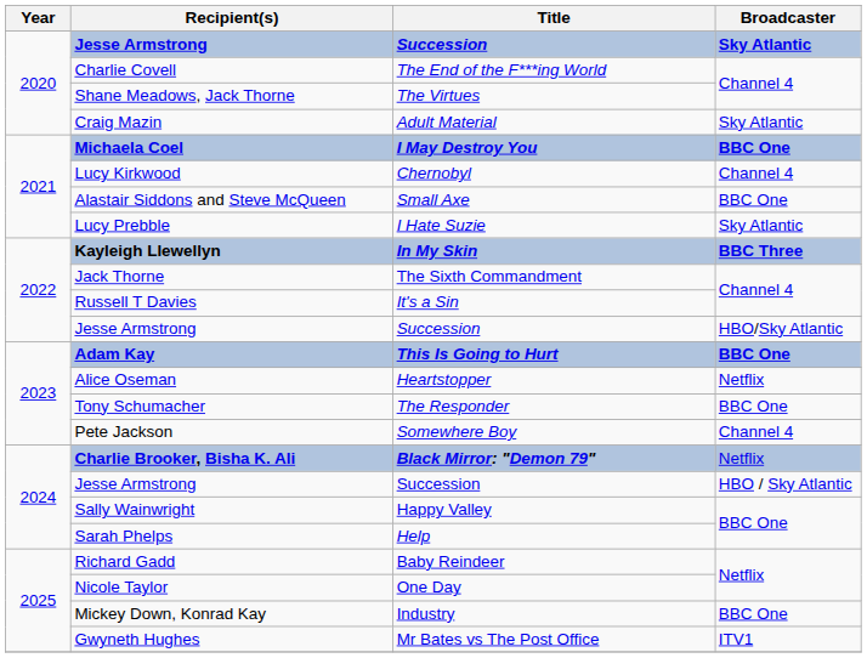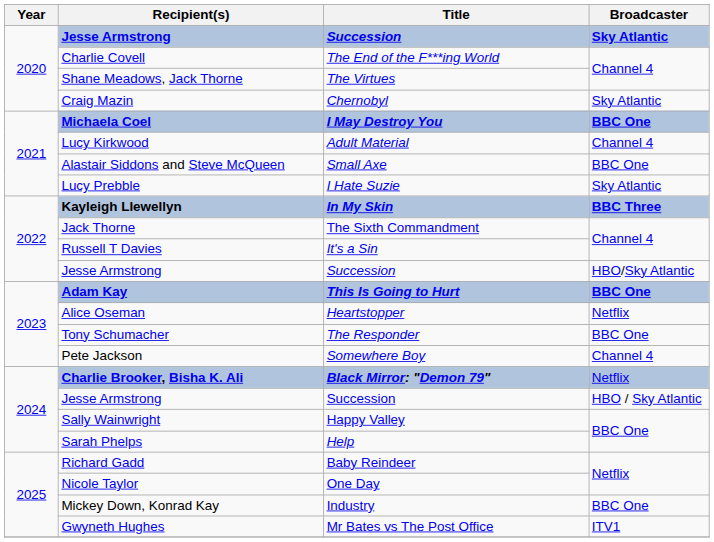Craig Mazin | Title: Adult Material -> Chernobyl
Lucy Kirkwood | Title: Chernobyl -> Adult Material
